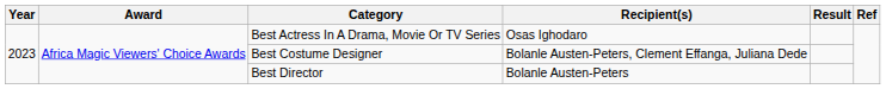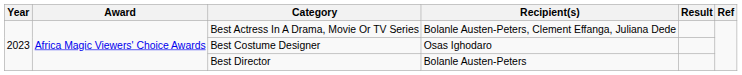Best Actress In A Drama, Movie Or TV Series | Recipient(s): Osas Ighodaro -> Bolanle Austen-Peters, Clement Effanga, Juliana Dede
Best Costume Designer | Recipient(s): Bolanle Austen-Peters, Clement Effanga, Juliana Dede -> Osas Ighodaro
